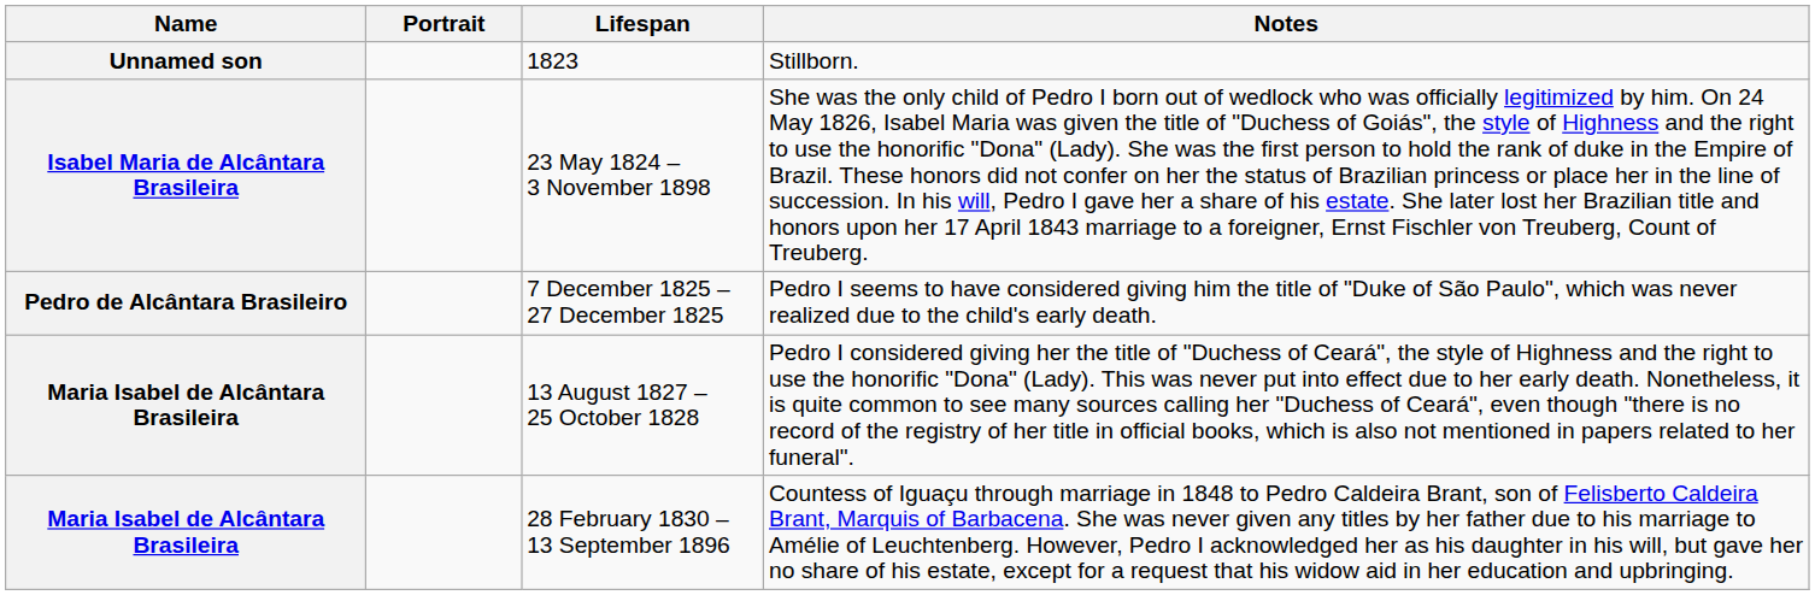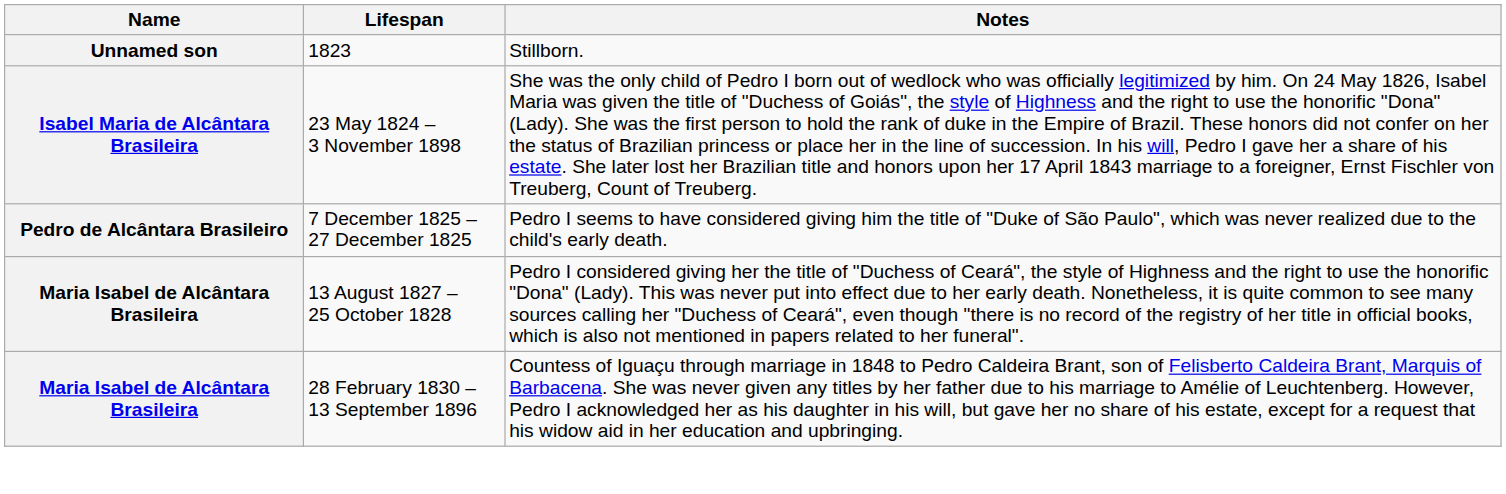- column: Portrait
